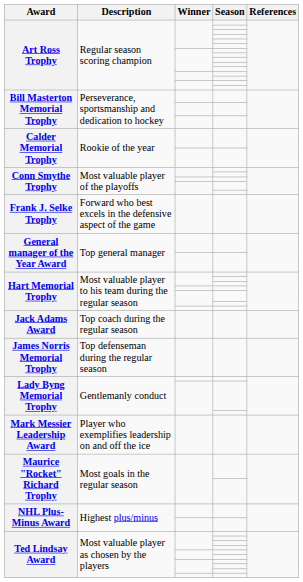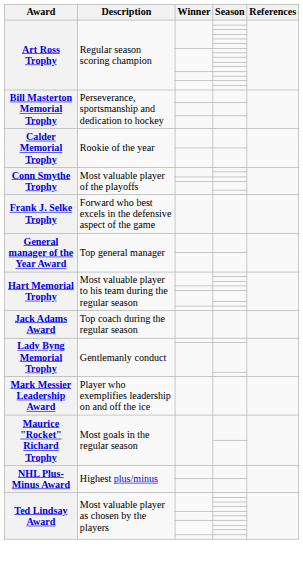- row: James Norris Memorial Trophy | Top defenseman during the regular season
